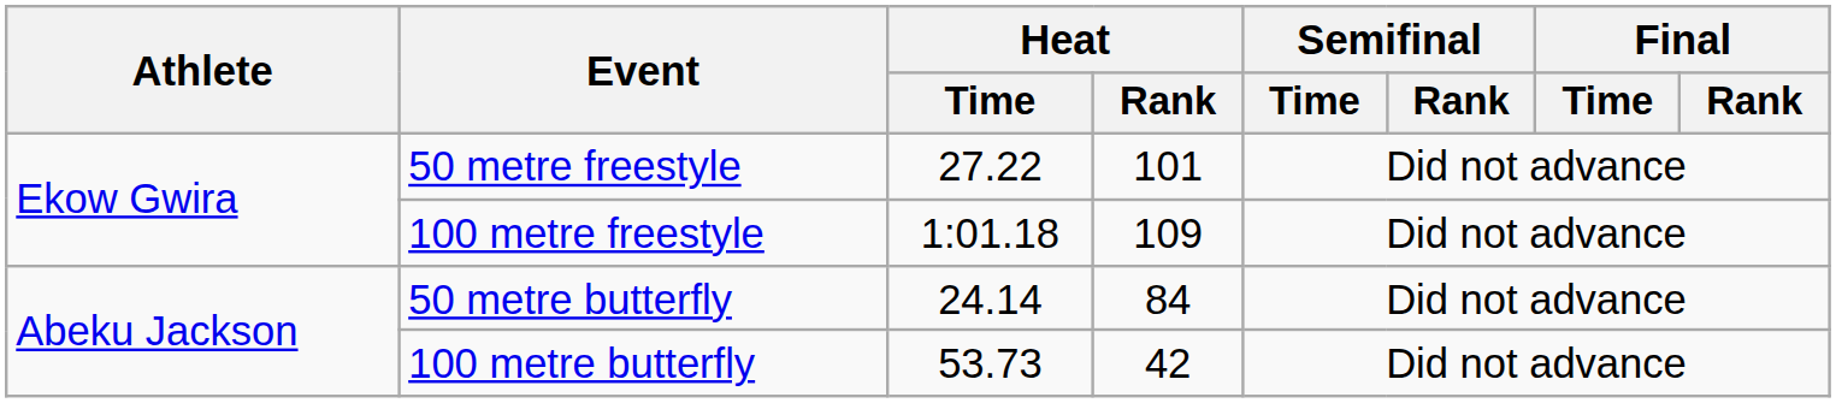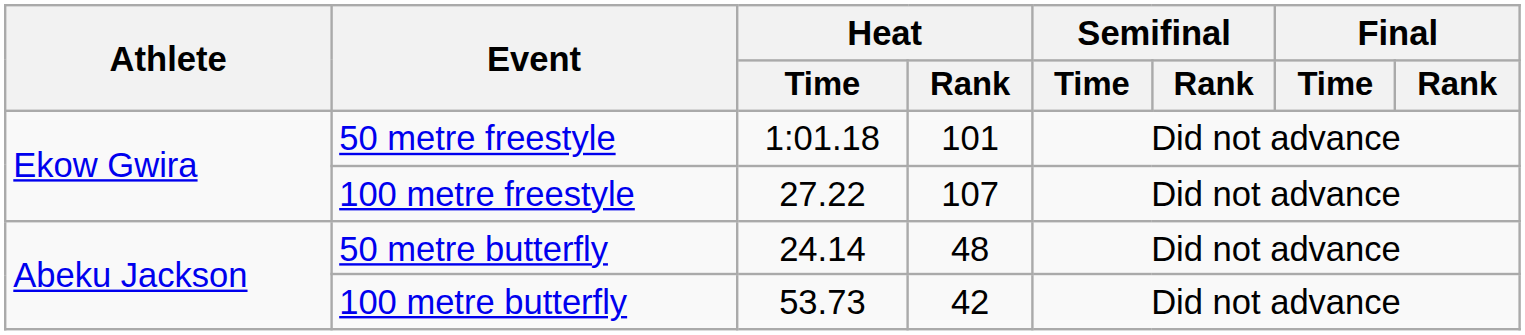50 metre freestyle | Heat / Time: 27.22 -> 1:01.18
100 metre freestyle | Heat / Time: 1:01.18 -> 27.22
100 metre freestyle | Heat / Rank: 109 -> 107
50 metre butterfly | Heat / Rank: 84 -> 48
